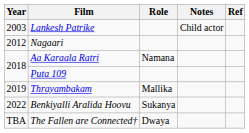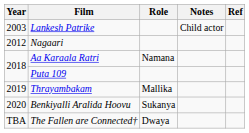Benkiyalli Aralida Hoovu | Year: 2022 -> 2020
